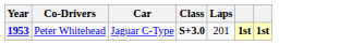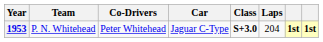+ column: Team | P. N. Whitehead
1953 | Laps: 201 -> 204
